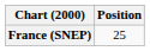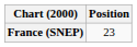France (SNEP) | Position: 25 -> 23
